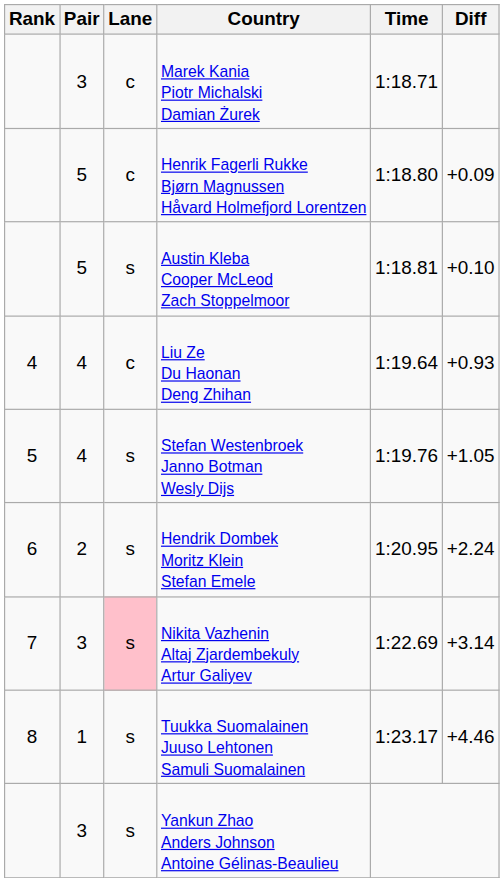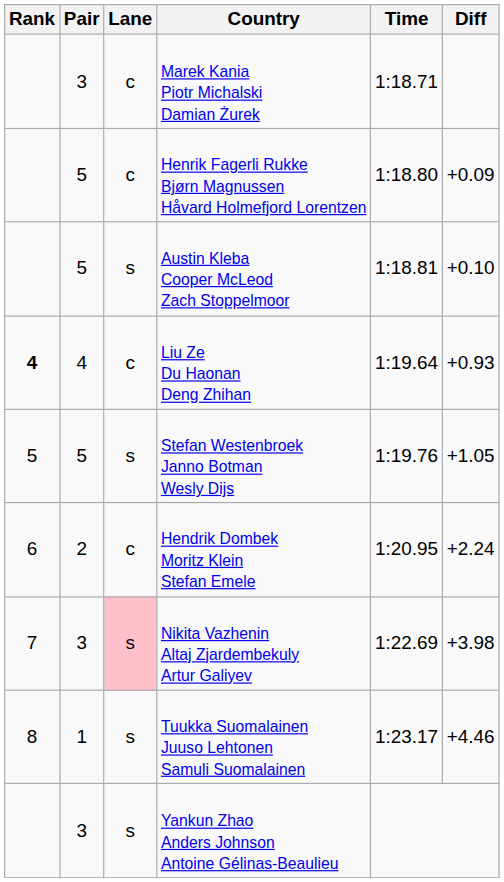Liu Ze Du Haonan Deng Zhihan | Rank: normal -> bold
Stefan Westenbroek Janno Botman Wesly Dijs | Pair: 4 -> 5
Hendrik Dombek Moritz Klein Stefan Emele | Lane: s -> c
Nikita Vazhenin Altaj Zjardembekuly Artur Galiyev | Diff: +3.14 -> +3.98
